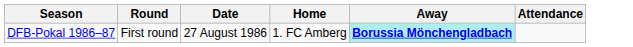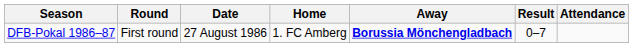+ column: Result | 0–7
DFB-Pokal 1986–87 | Away: paleturquoise background -> no background
